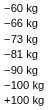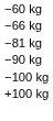- row: −73 kg
